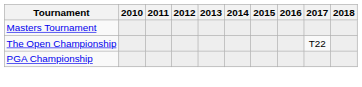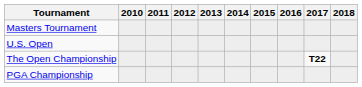+ row: U.S. Open
The Open Championship | 2017: normal -> bold
